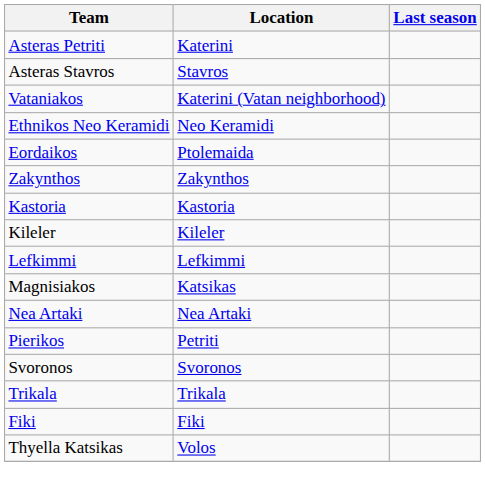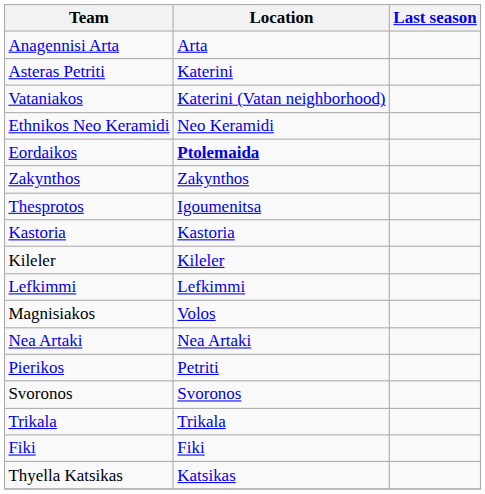+ row: Anagennisi Arta | Arta
- row: Asteras Stavros | Stavros
Eordaikos | Location: normal -> bold
+ row: Thesprotos | Igoumenitsa
Magnisiakos | Location: Katsikas -> Volos
Thyella Katsikas | Location: Volos -> Katsikas
